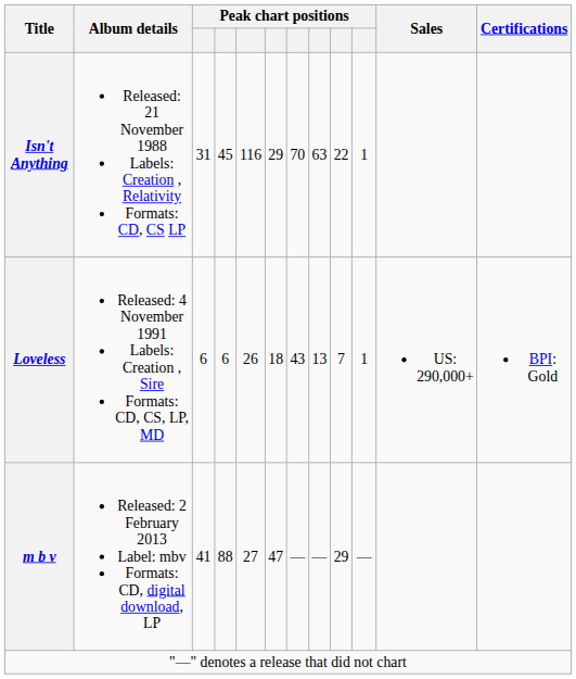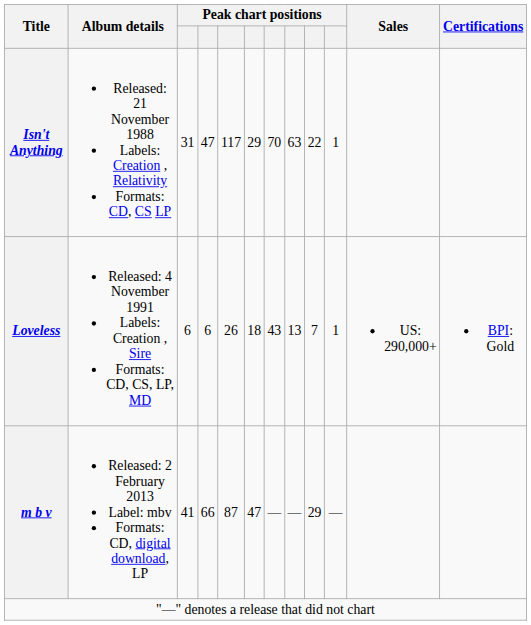Isn't Anything | column 4: 45 -> 47
Isn't Anything | column 5: 116 -> 117
m b v | column 4: 88 -> 66
m b v | column 5: 27 -> 87
